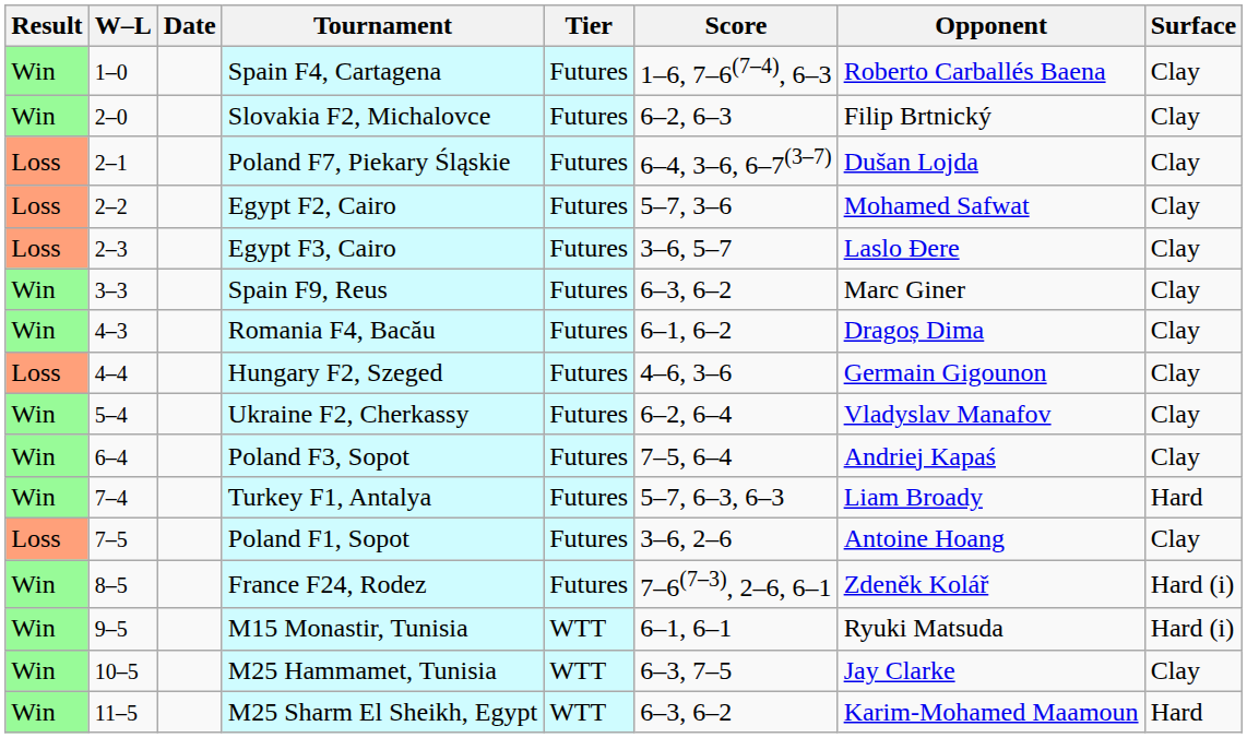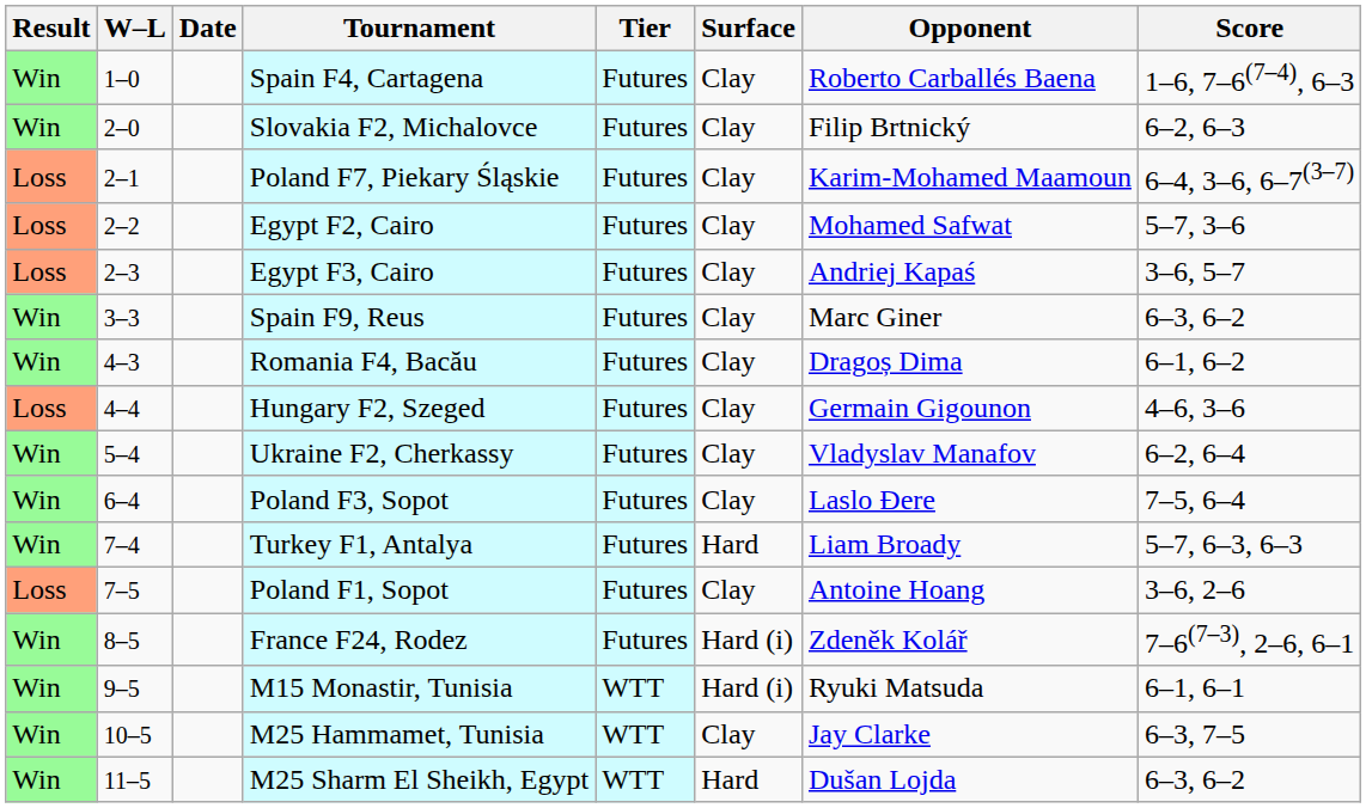columns swapped: Surface <-> Score
Poland F7, Piekary Śląskie | Opponent: Dušan Lojda -> Karim-Mohamed Maamoun
Egypt F3, Cairo | Opponent: Laslo Đere -> Andriej Kapaś
Poland F3, Sopot | Opponent: Andriej Kapaś -> Laslo Đere
M25 Sharm El Sheikh, Egypt | Opponent: Karim-Mohamed Maamoun -> Dušan Lojda
